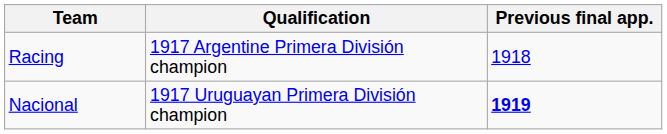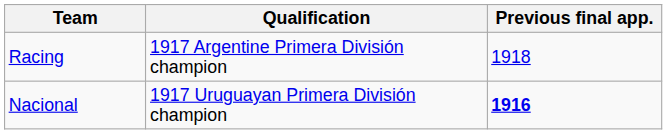Nacional | Previous final app.: 1919 -> 1916
